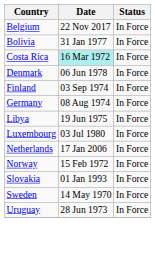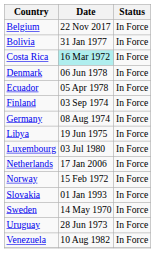+ row: Ecuador | 05 Apr 1978 | In Force
+ row: Venezuela | 10 Aug 1982 | In Force
